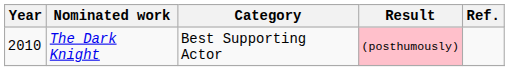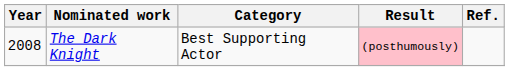The Dark Knight | Year: 2010 -> 2008
